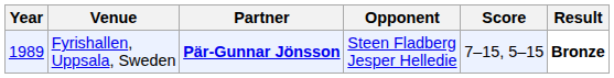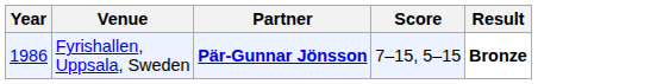- column: Opponent | Steen Fladberg Jesper Helledie
Fyrishallen, Uppsala, Sweden | Year: 1989 -> 1986
